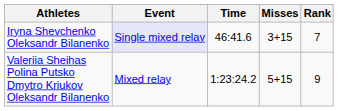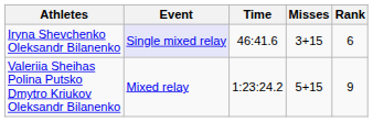Iryna Shevchenko Oleksandr Bilanenko | Rank: 7 -> 6
